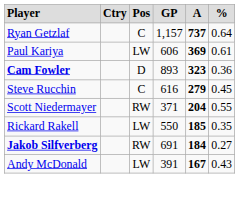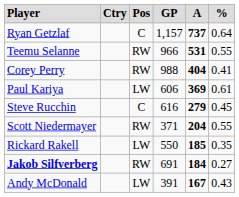+ row: Teemu Selanne | RW | 966 | 531 | 0.55
+ row: Corey Perry | RW | 988 | 404 | 0.41
- row: Cam Fowler | D | 893 | 323 | 0.36
